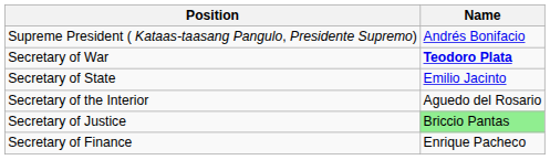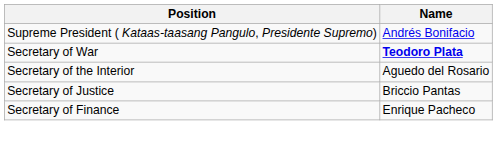- row: Secretary of State | Emilio Jacinto
Secretary of Justice | Name: lightgreen background -> no background
